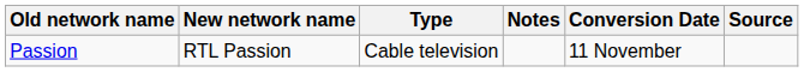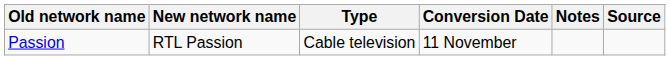columns swapped: Conversion Date <-> Notes
